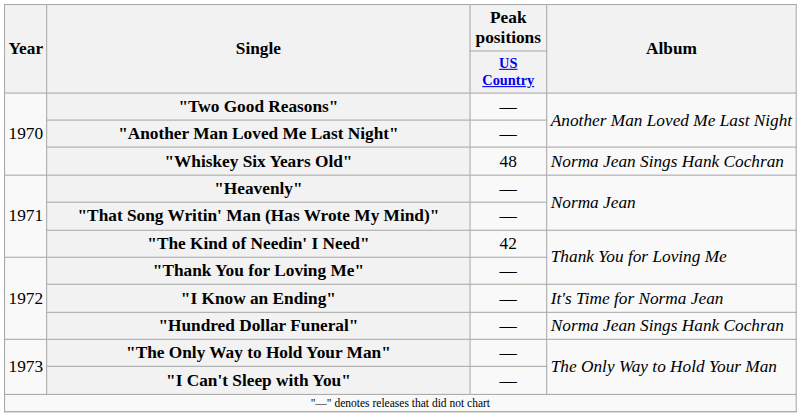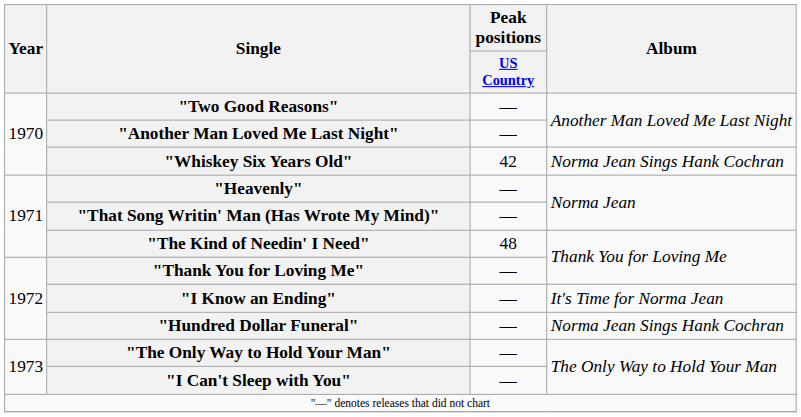"Whiskey Six Years Old" | Peak positions / US Country: 48 -> 42
"The Kind of Needin' I Need" | Peak positions / US Country: 42 -> 48
